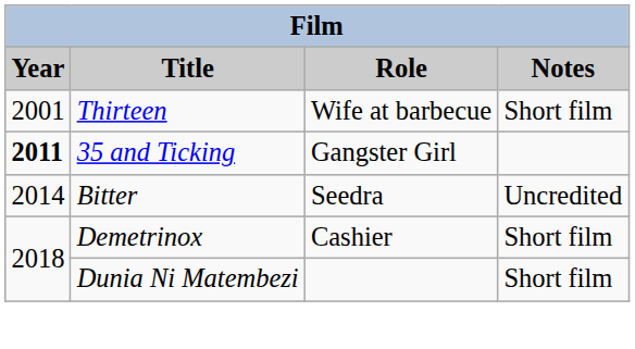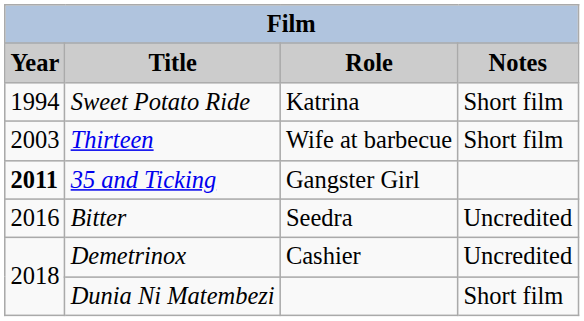+ row: 1994 | Sweet Potato Ride | Katrina | Short film
Thirteen | Year: 2001 -> 2003
Bitter | Year: 2014 -> 2016
Demetrinox | Notes: Short film -> Uncredited
